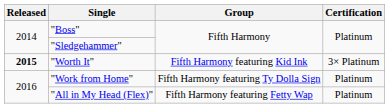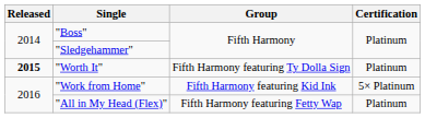"Worth It" | Group: Fifth Harmony featuring Kid Ink -> Fifth Harmony featuring Ty Dolla Sign
"Worth It" | Certification: 3× Platinum -> Platinum
"Work from Home" | Group: Fifth Harmony featuring Ty Dolla Sign -> Fifth Harmony featuring Kid Ink
"Work from Home" | Certification: Platinum -> 5× Platinum
